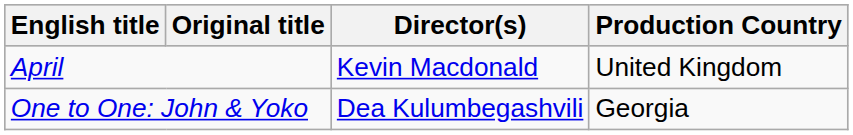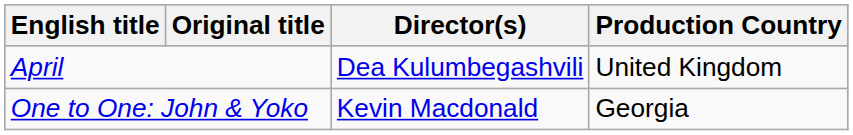April | Director(s): Kevin Macdonald -> Dea Kulumbegashvili
One to One: John & Yoko | Director(s): Dea Kulumbegashvili -> Kevin Macdonald
